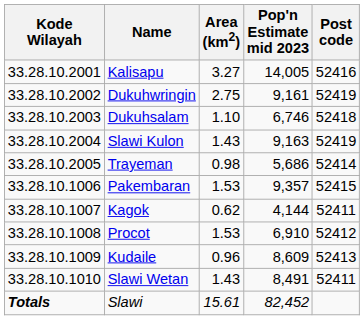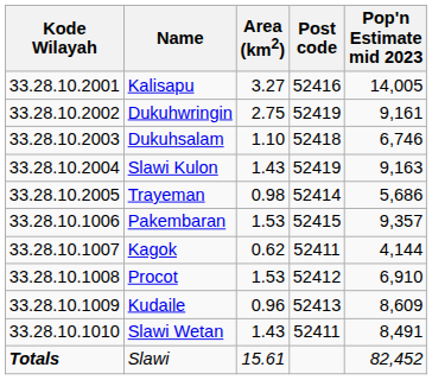columns swapped: Pop'n Estimate mid 2023 <-> Post code
